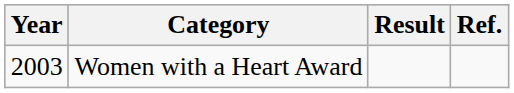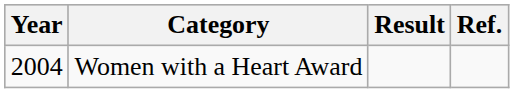Women with a Heart Award | Year: 2003 -> 2004
